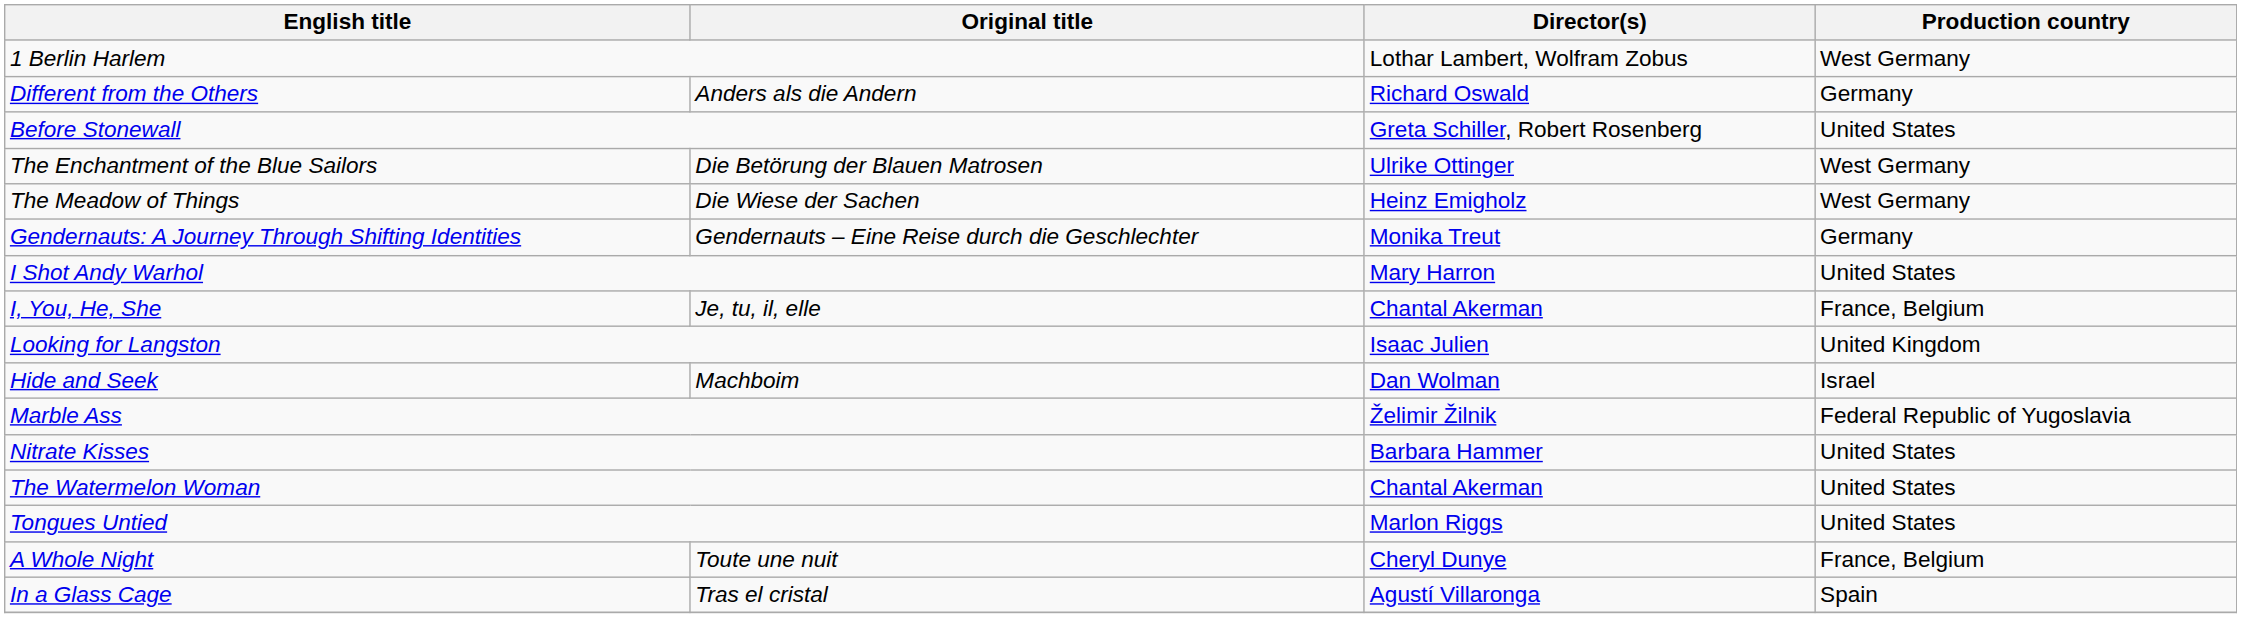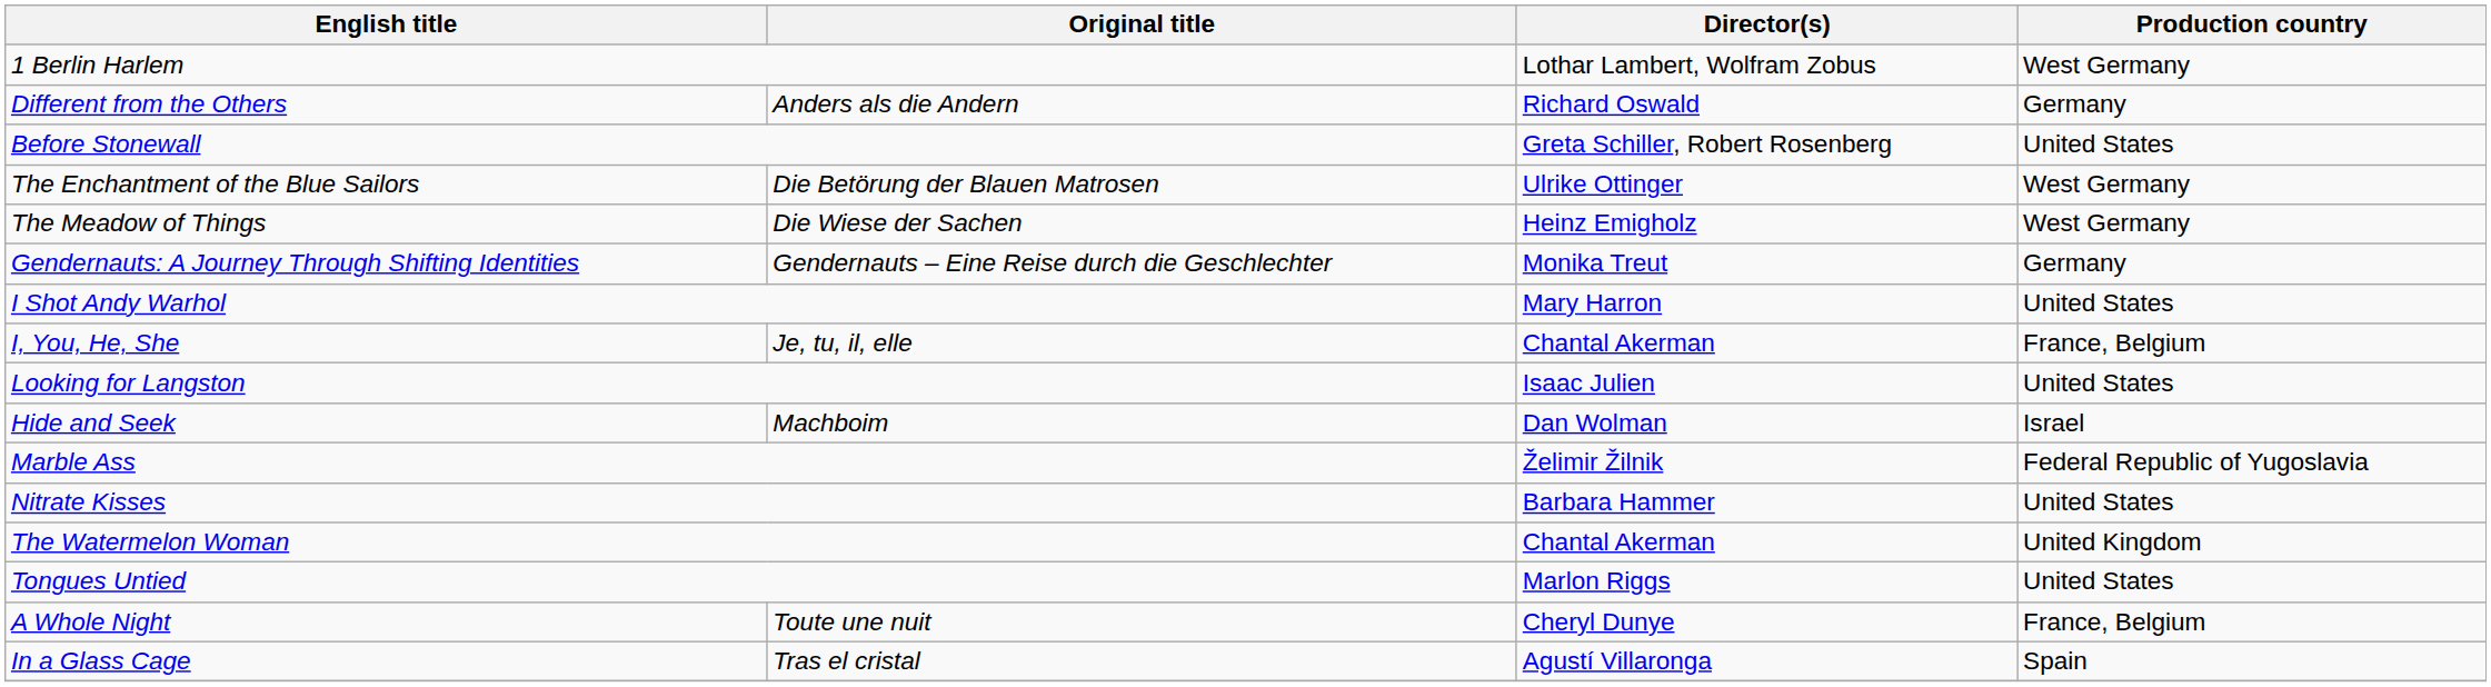Looking for Langston | Production country: United Kingdom -> United States
The Watermelon Woman | Production country: United States -> United Kingdom
